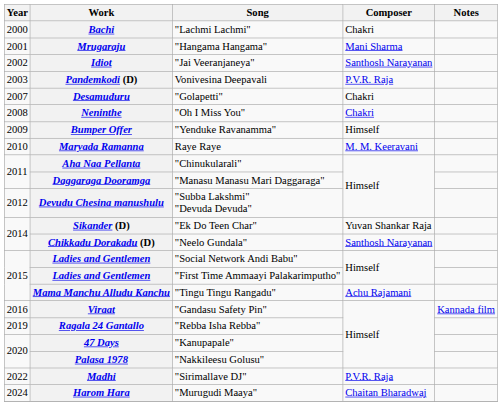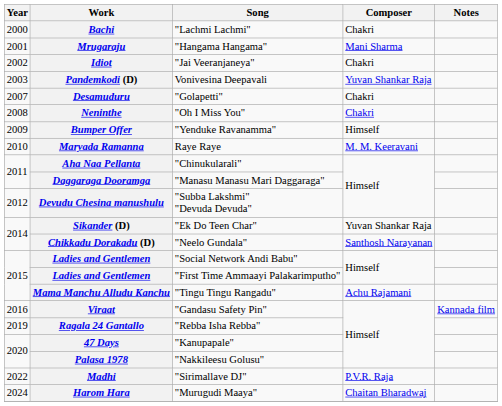Idiot | Composer: Santhosh Narayanan -> Chakri
Pandemkodi (D) | Composer: P.V.R. Raja -> Yuvan Shankar Raja
